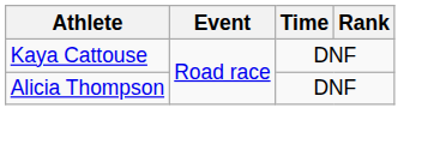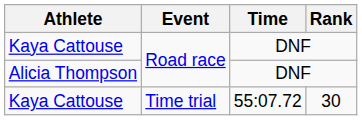+ row: Kaya Cattouse | Time trial | 55:07.72 | 30
